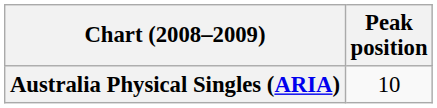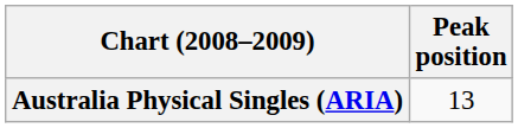Australia Physical Singles (ARIA) | Peak position: 10 -> 13
